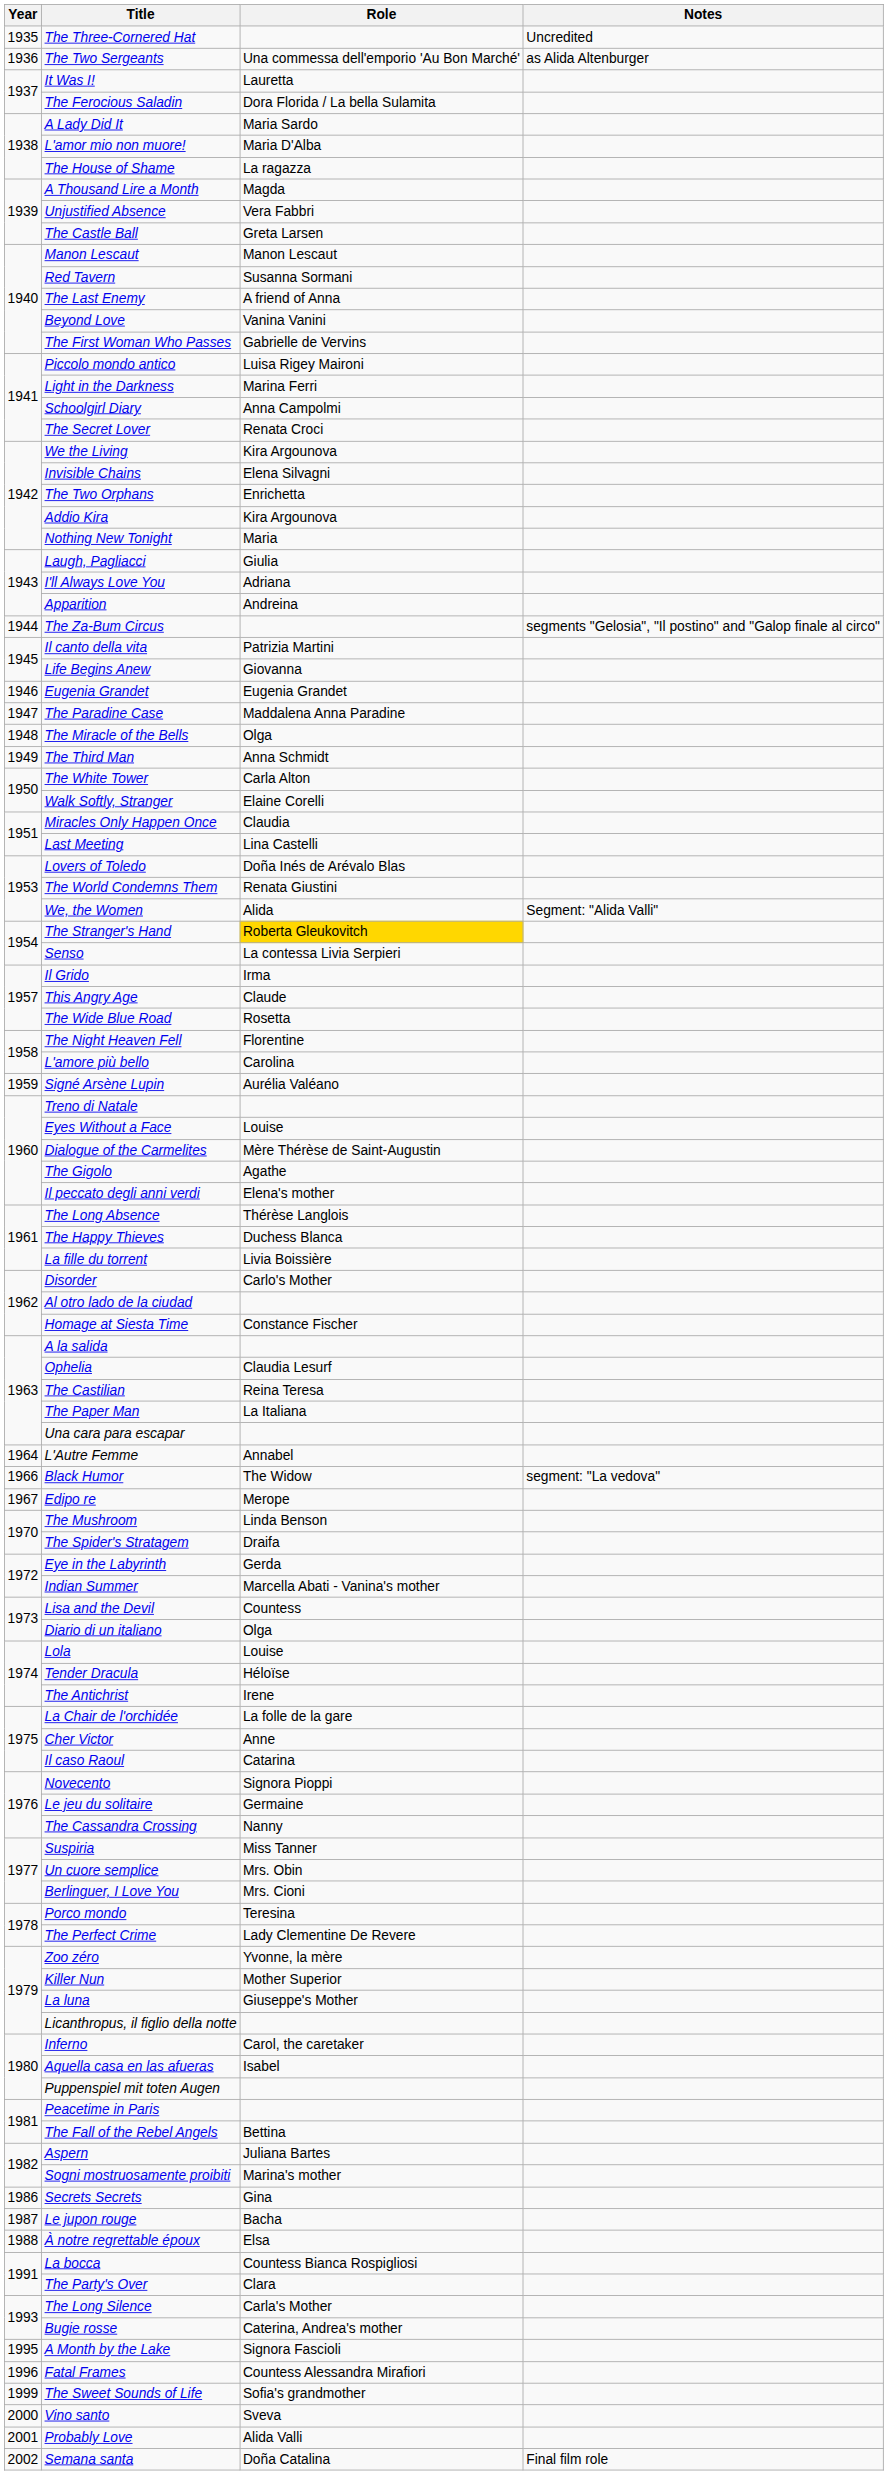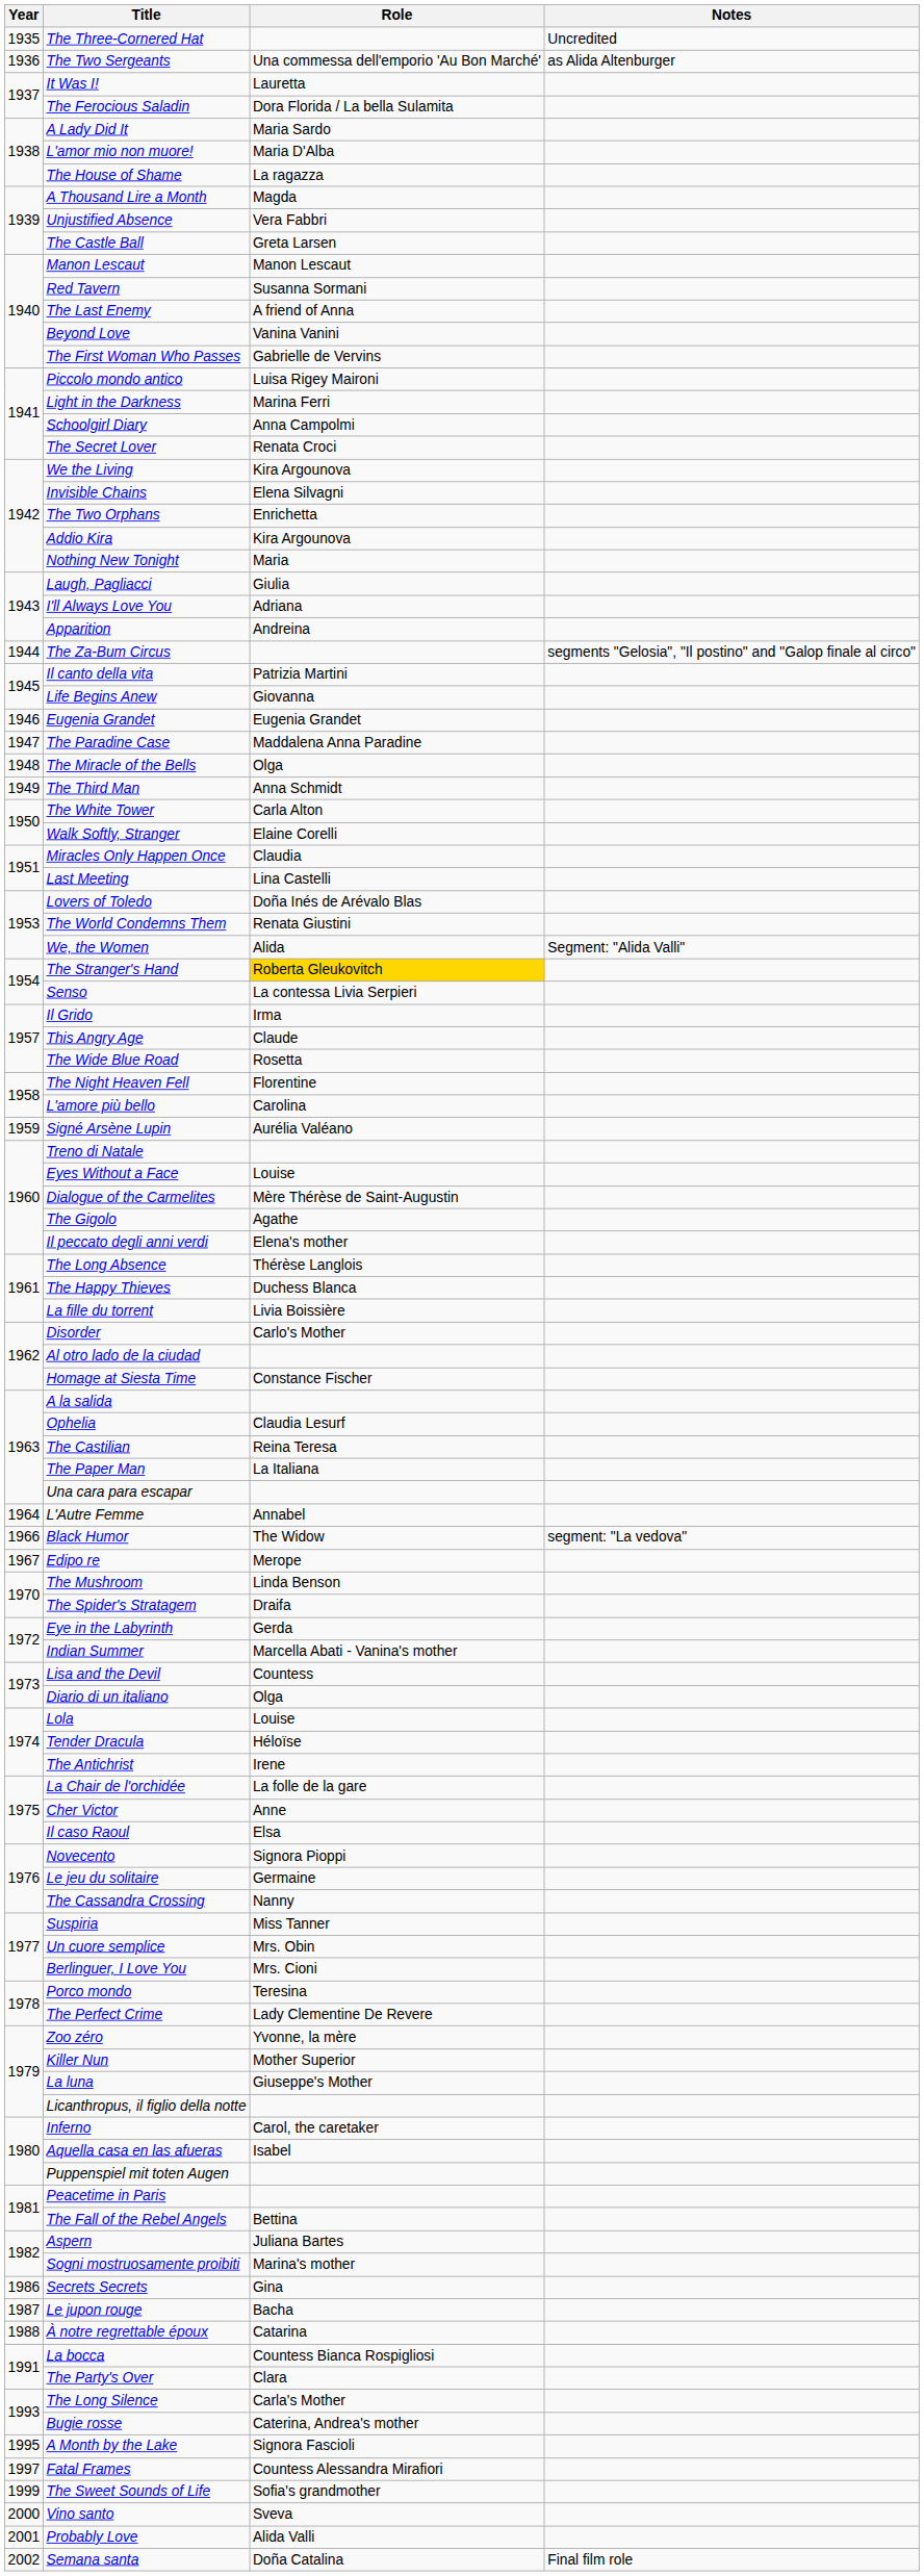Il caso Raoul | Role: Catarina -> Elsa
À notre regrettable époux | Role: Elsa -> Catarina
Fatal Frames | Year: 1996 -> 1997
